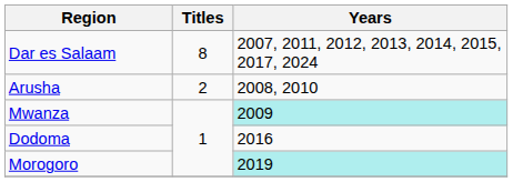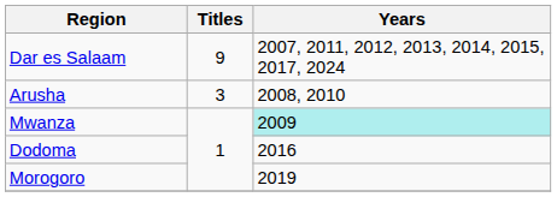Dar es Salaam | Titles: 8 -> 9
Arusha | Titles: 2 -> 3
Morogoro | Years: paleturquoise background -> no background
